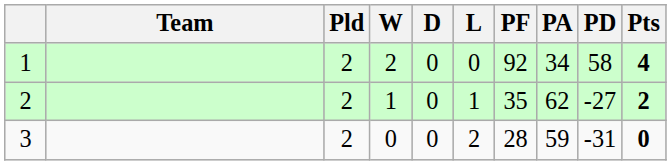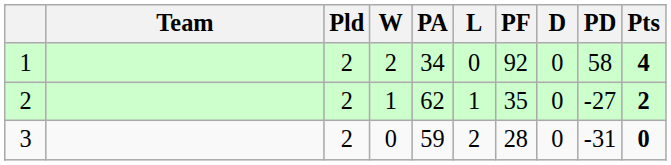columns swapped: D <-> PA
